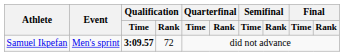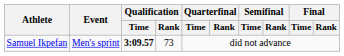Samuel Ikpefan | Qualification / Rank: 72 -> 73
